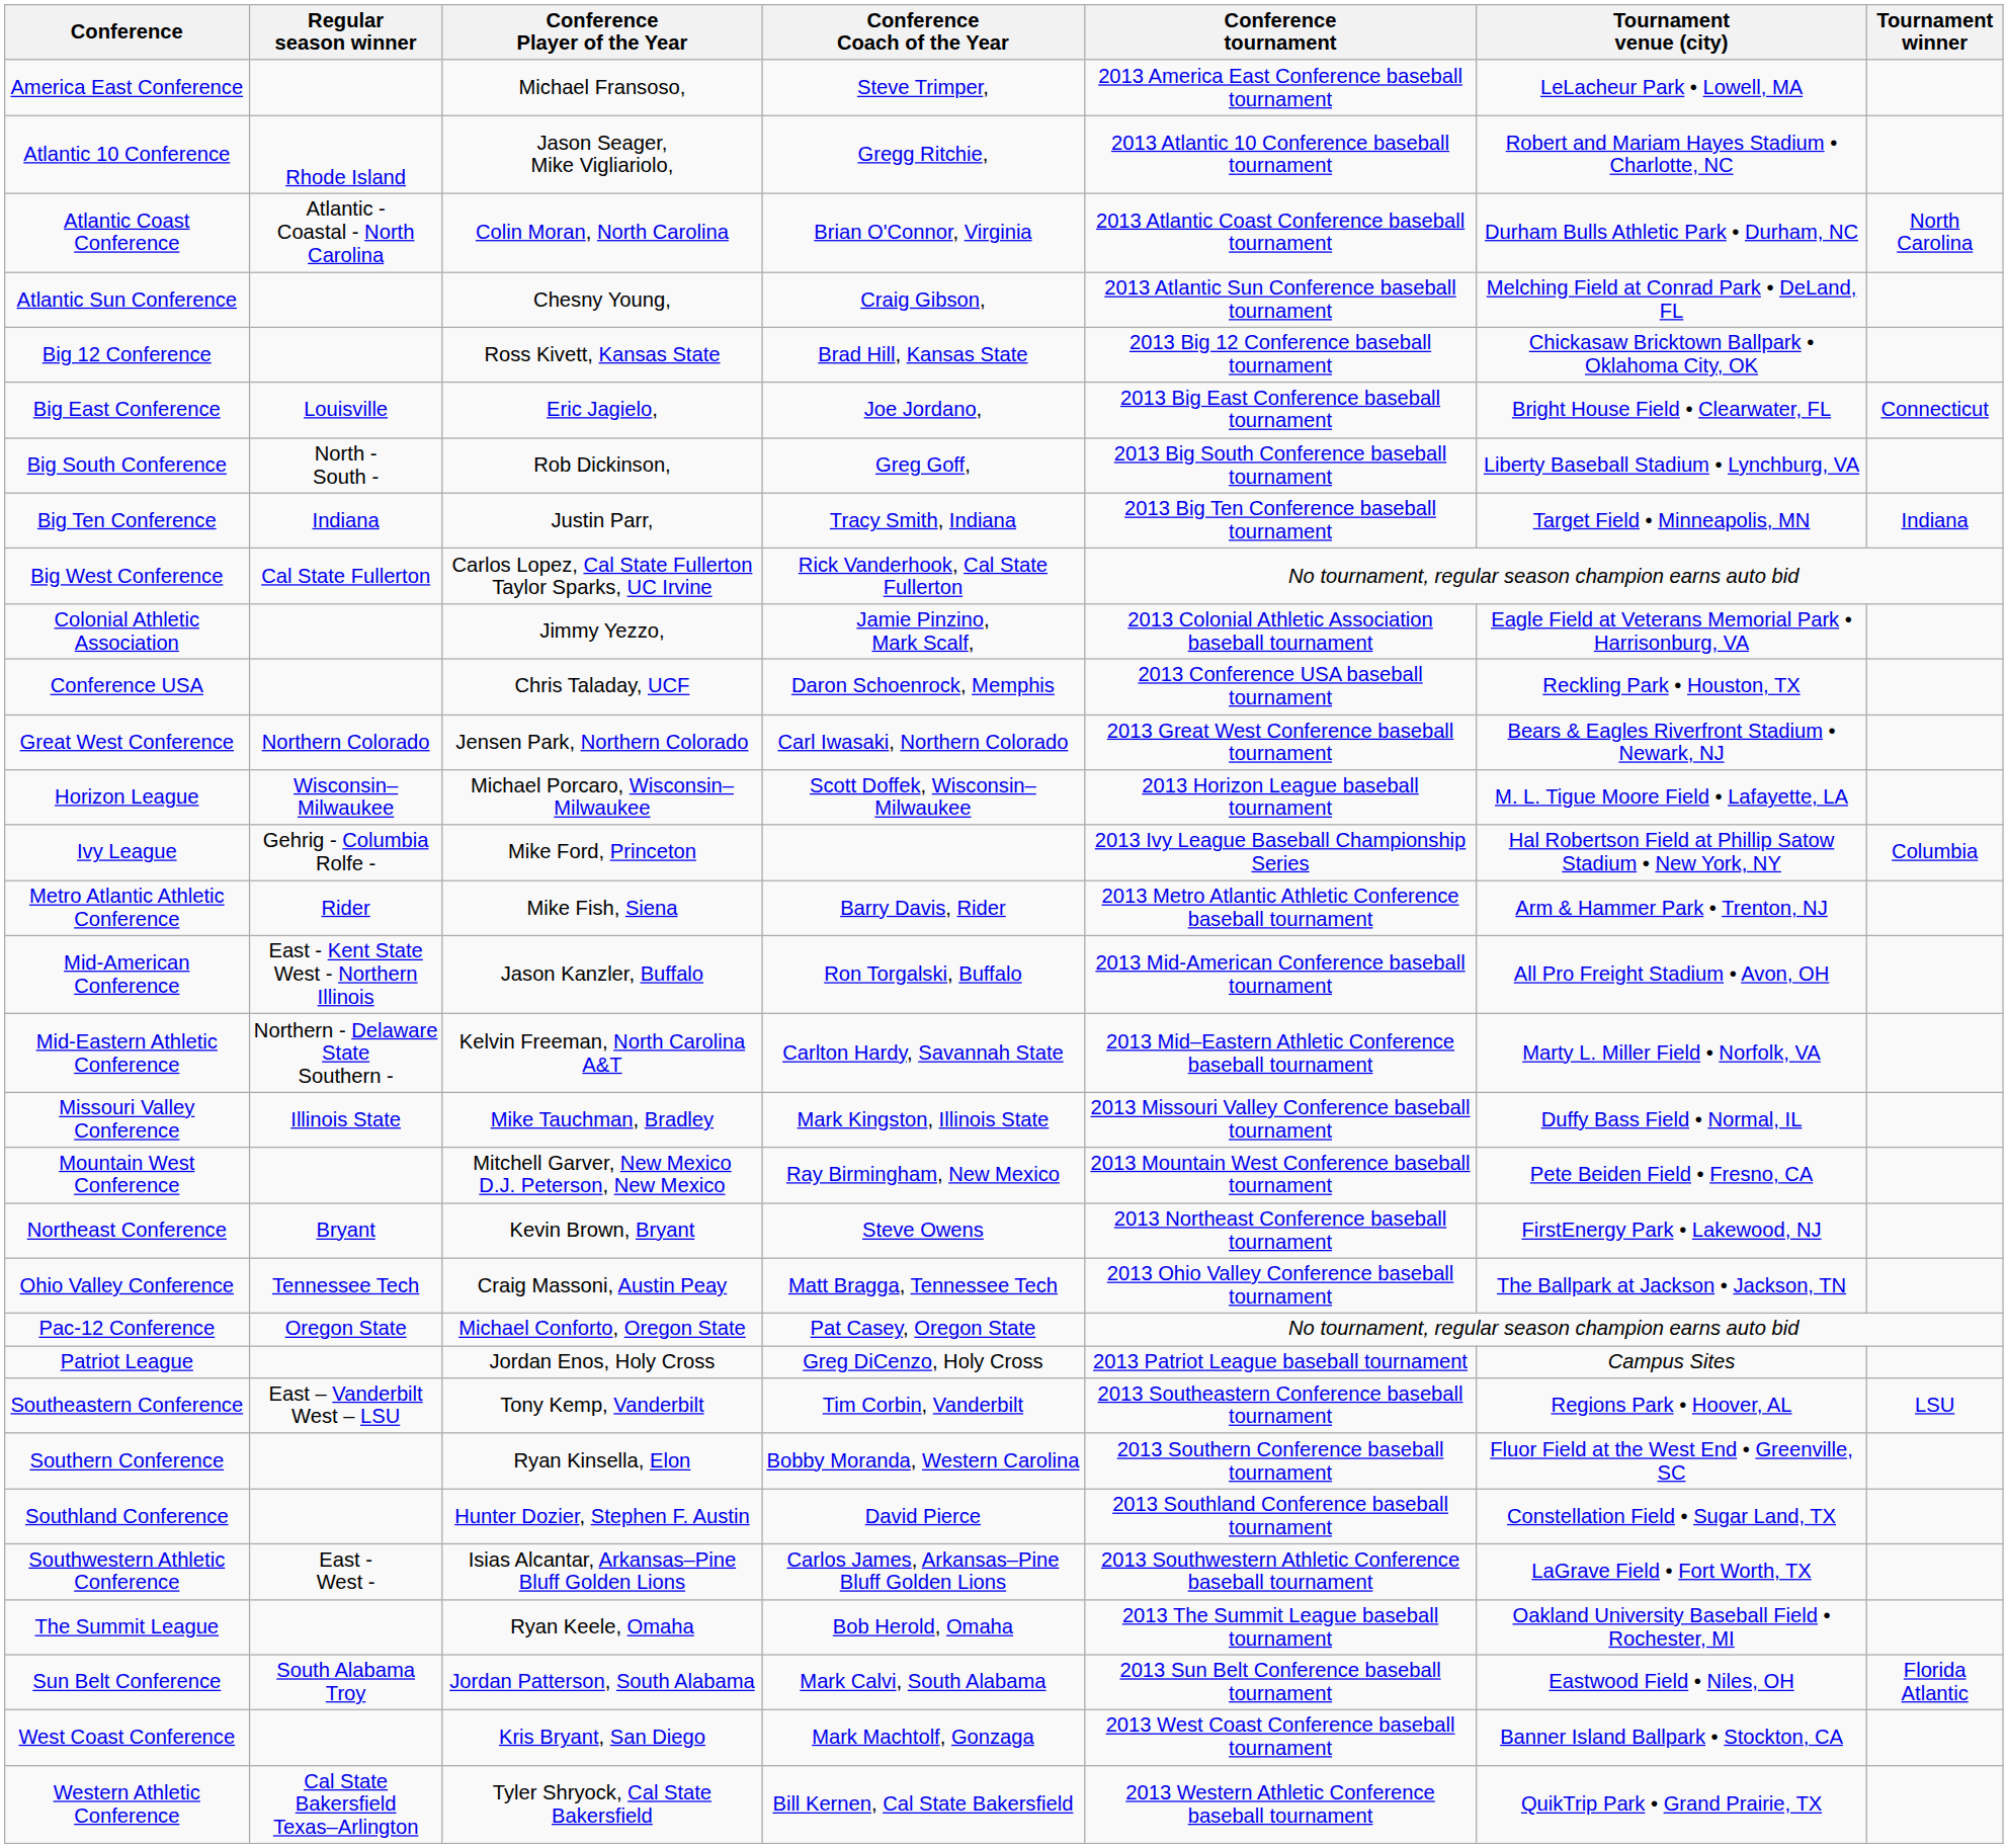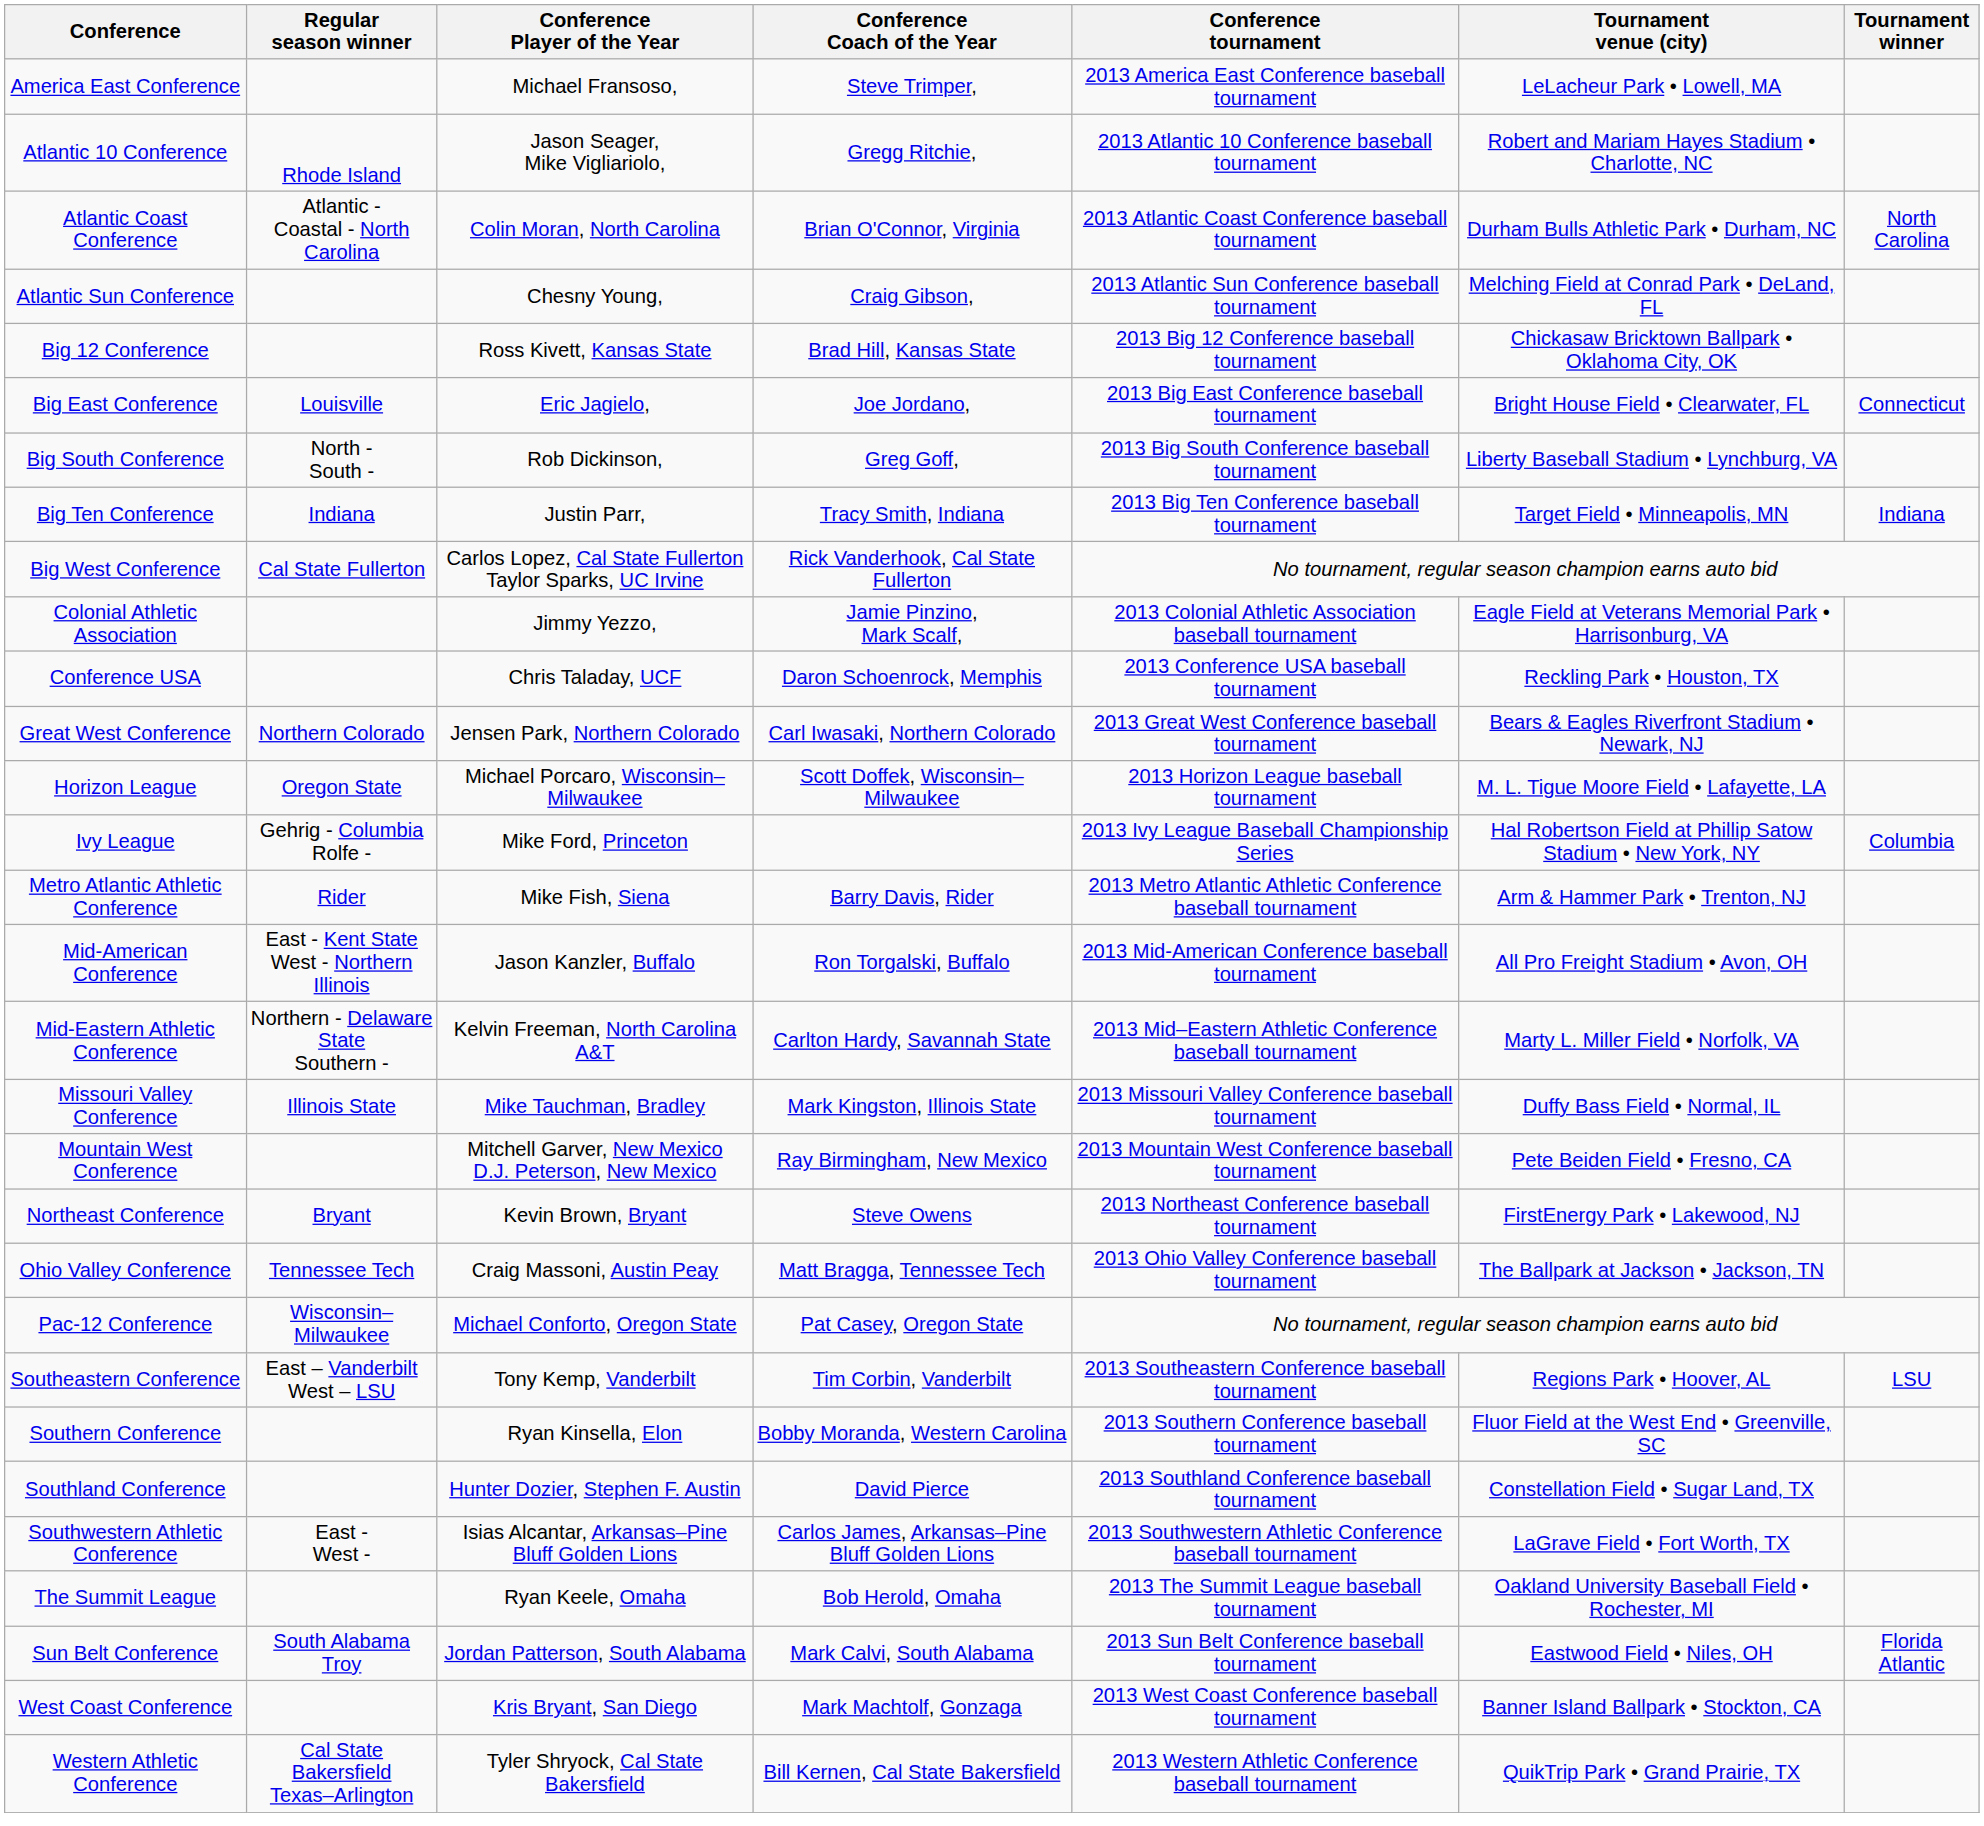Horizon League | Regular season winner: Wisconsin–Milwaukee -> Oregon State
Pac-12 Conference | Regular season winner: Oregon State -> Wisconsin–Milwaukee
- row: Patriot League | Jordan Enos, Holy Cross | Greg DiCenzo, Holy Cross | 2013 Patriot League baseball tournament | Campus Sites
